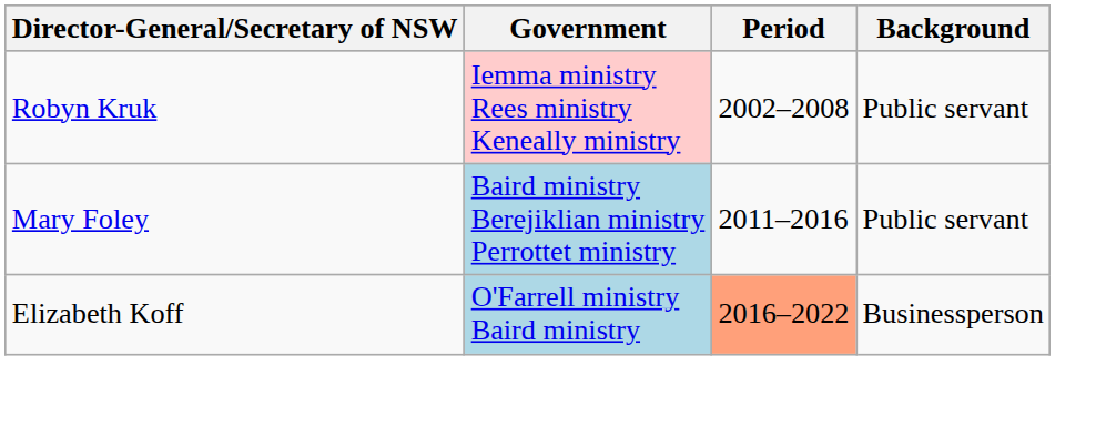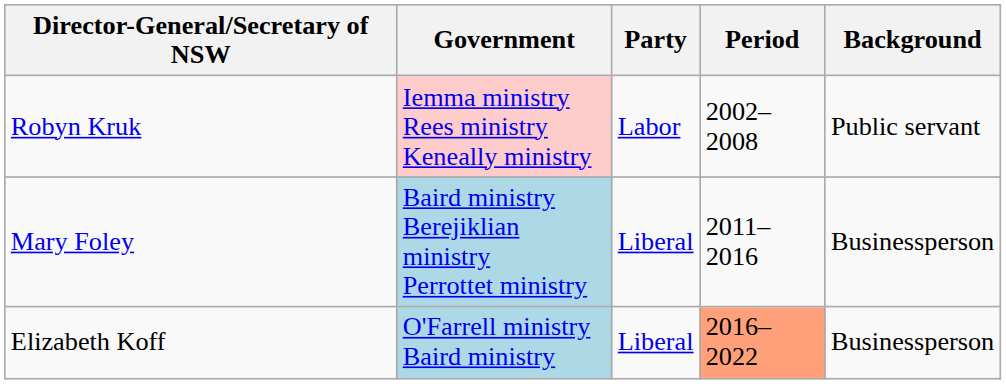+ column: Party | Labor | Liberal | Liberal
Mary Foley | Background: Public servant -> Businessperson
